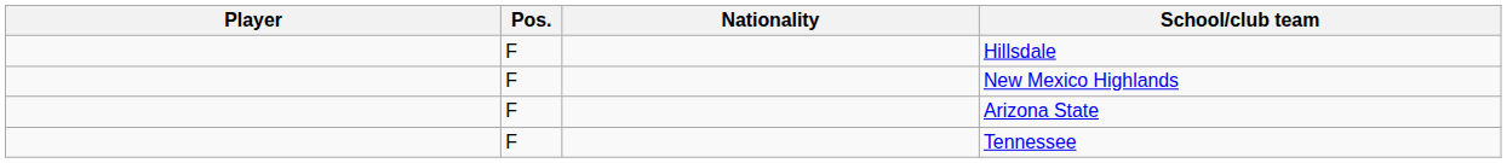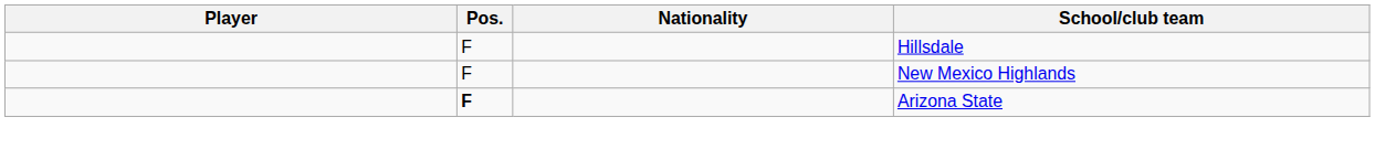Arizona State | Pos.: normal -> bold
- row: F | Tennessee
